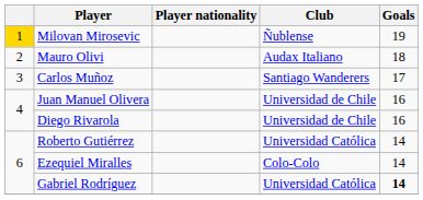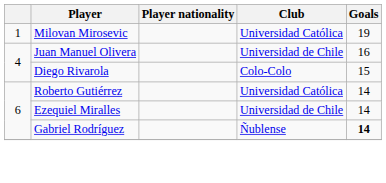Milovan Mirosevic | column 1: gold background -> no background
Milovan Mirosevic | Club: Ñublense -> Universidad Católica
- row: 2 | Mauro Olivi | Audax Italiano | 18
- row: 3 | Carlos Muñoz | Santiago Wanderers | 17
Diego Rivarola | Club: Universidad de Chile -> Colo-Colo
Diego Rivarola | Goals: 16 -> 15
Ezequiel Miralles | Club: Colo-Colo -> Universidad de Chile
Gabriel Rodríguez | Club: Universidad Católica -> Ñublense
